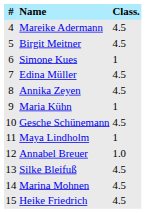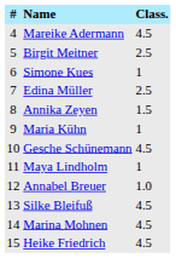Birgit Meitner | Class.: 4.5 -> 2.5
Edina Müller | Class.: 4.5 -> 2.5
Annika Zeyen | Class.: 4.5 -> 1.5
